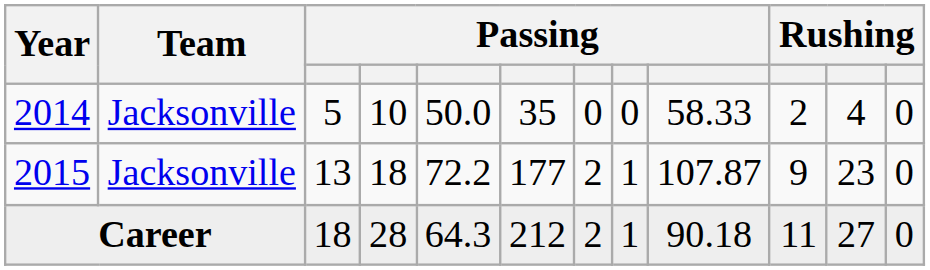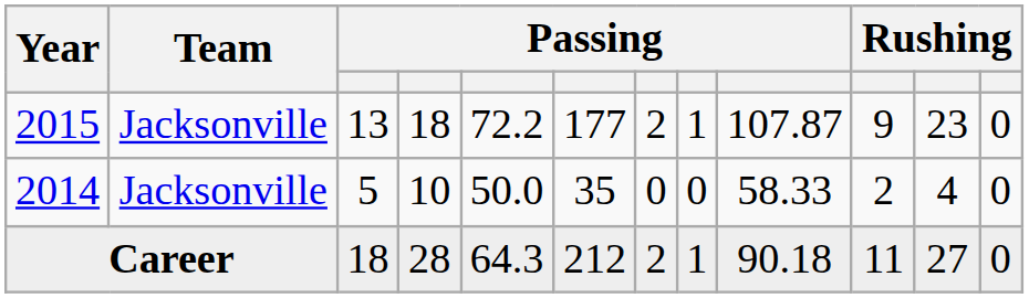rows swapped: 2014 <-> 2015
